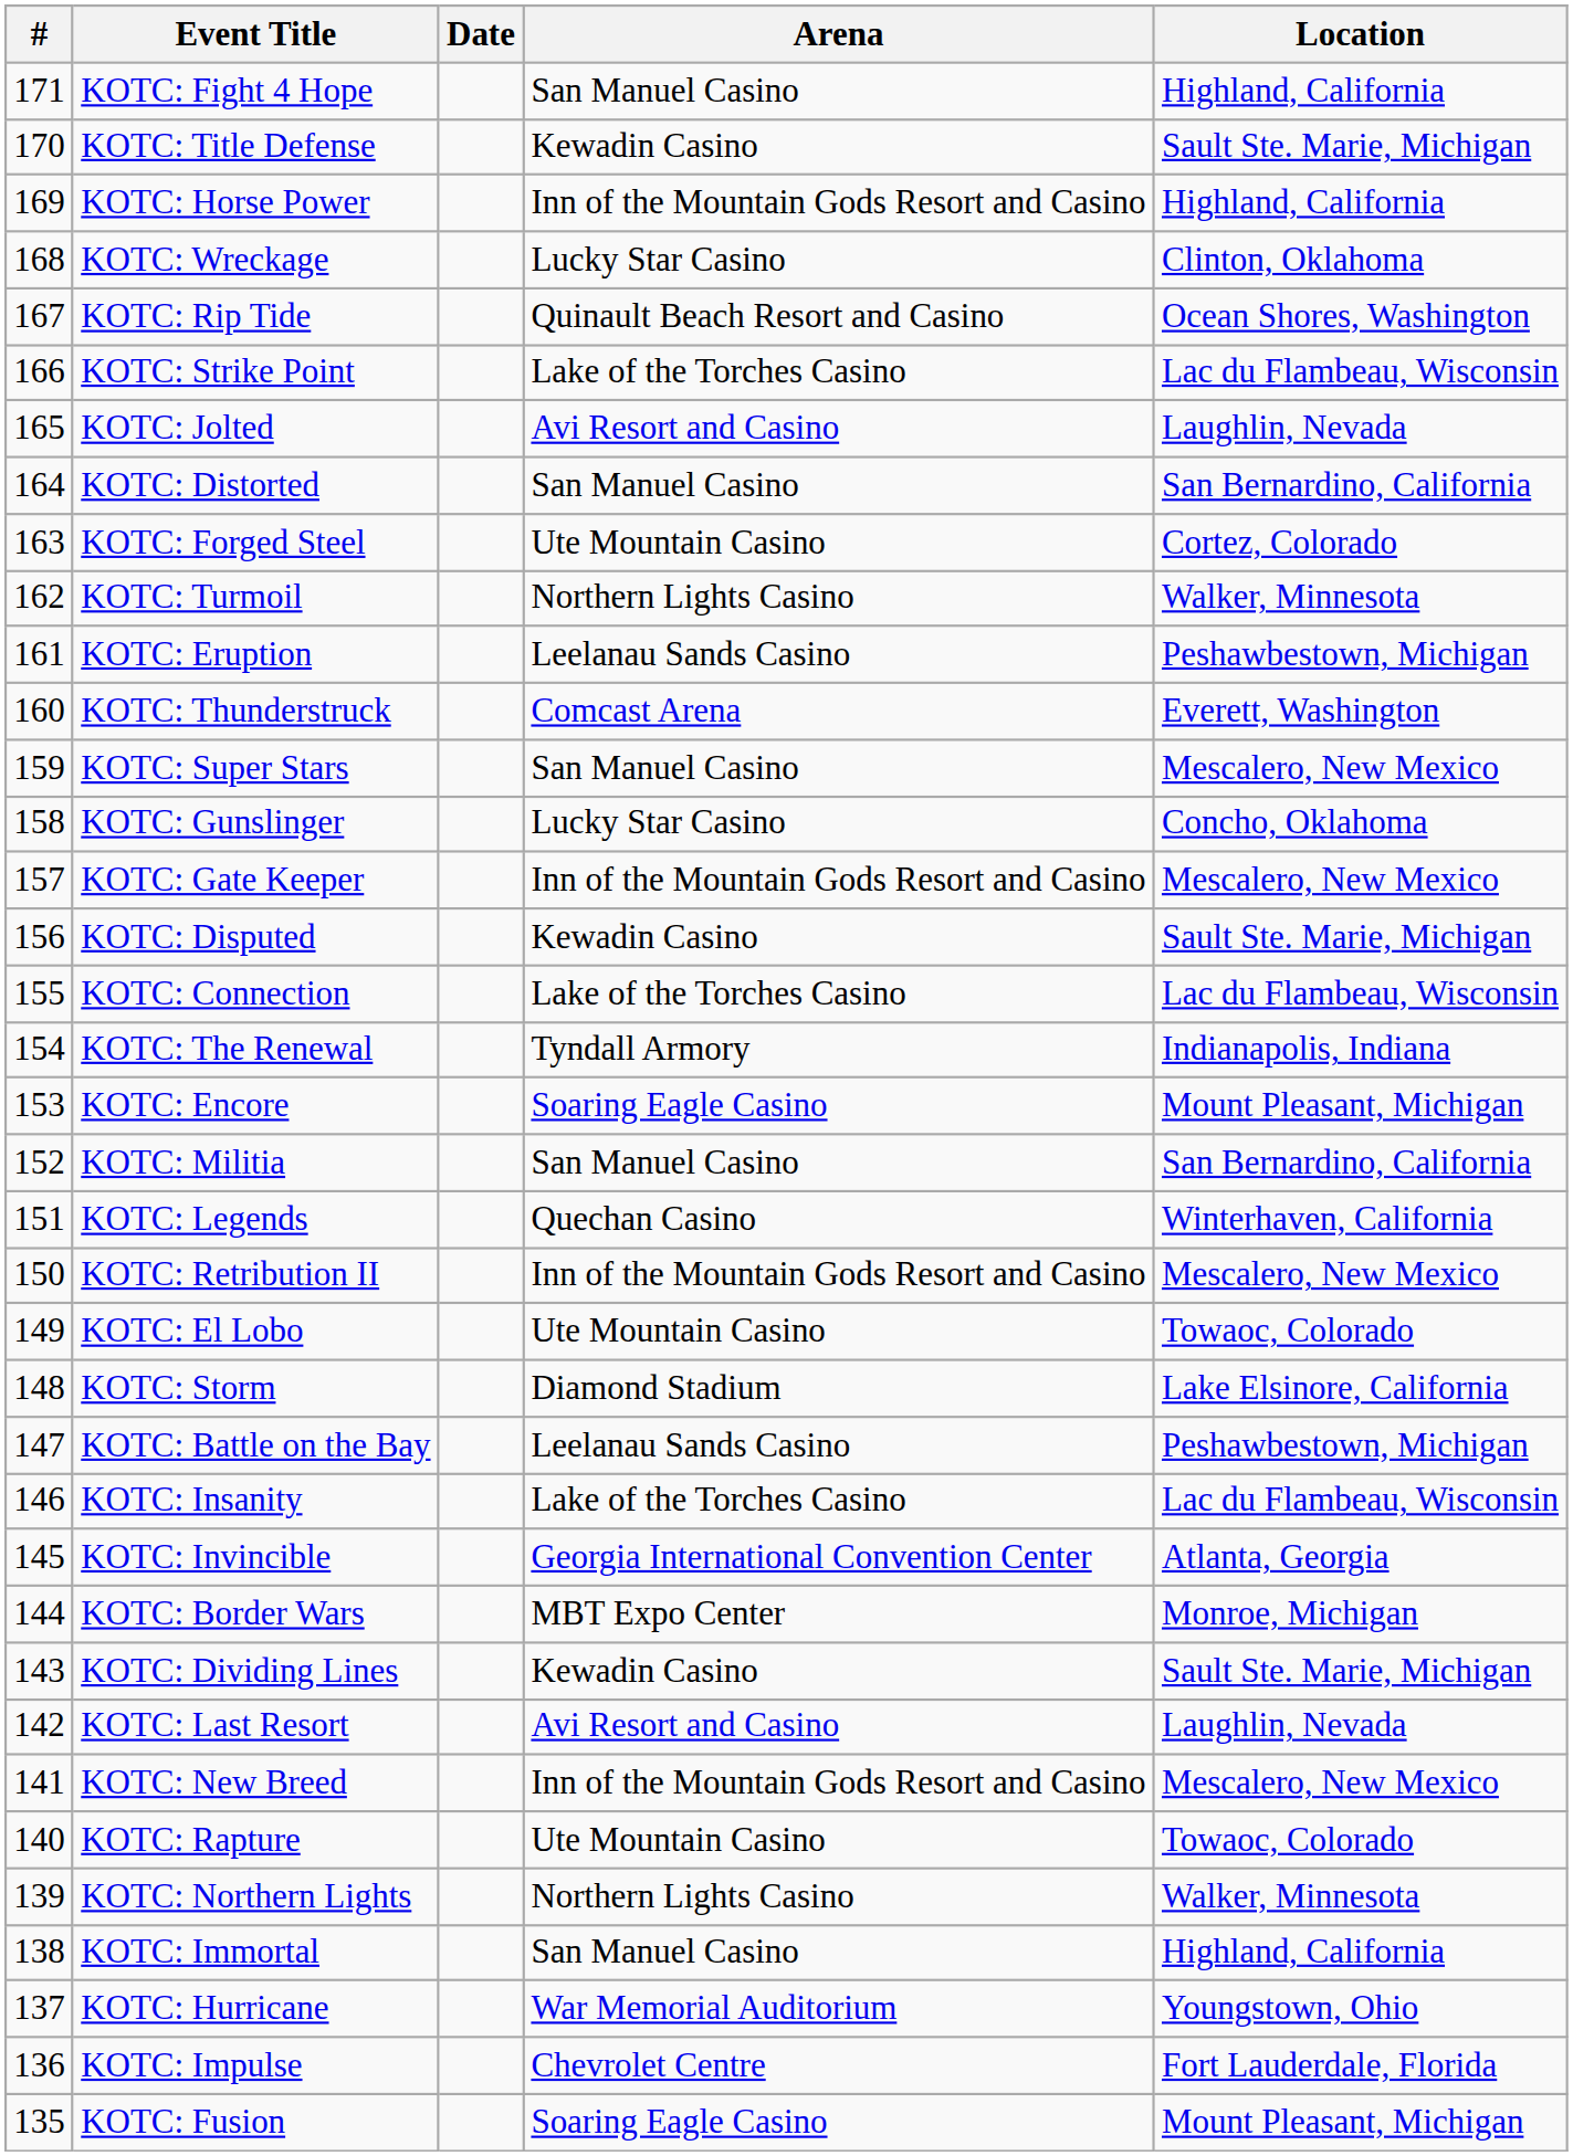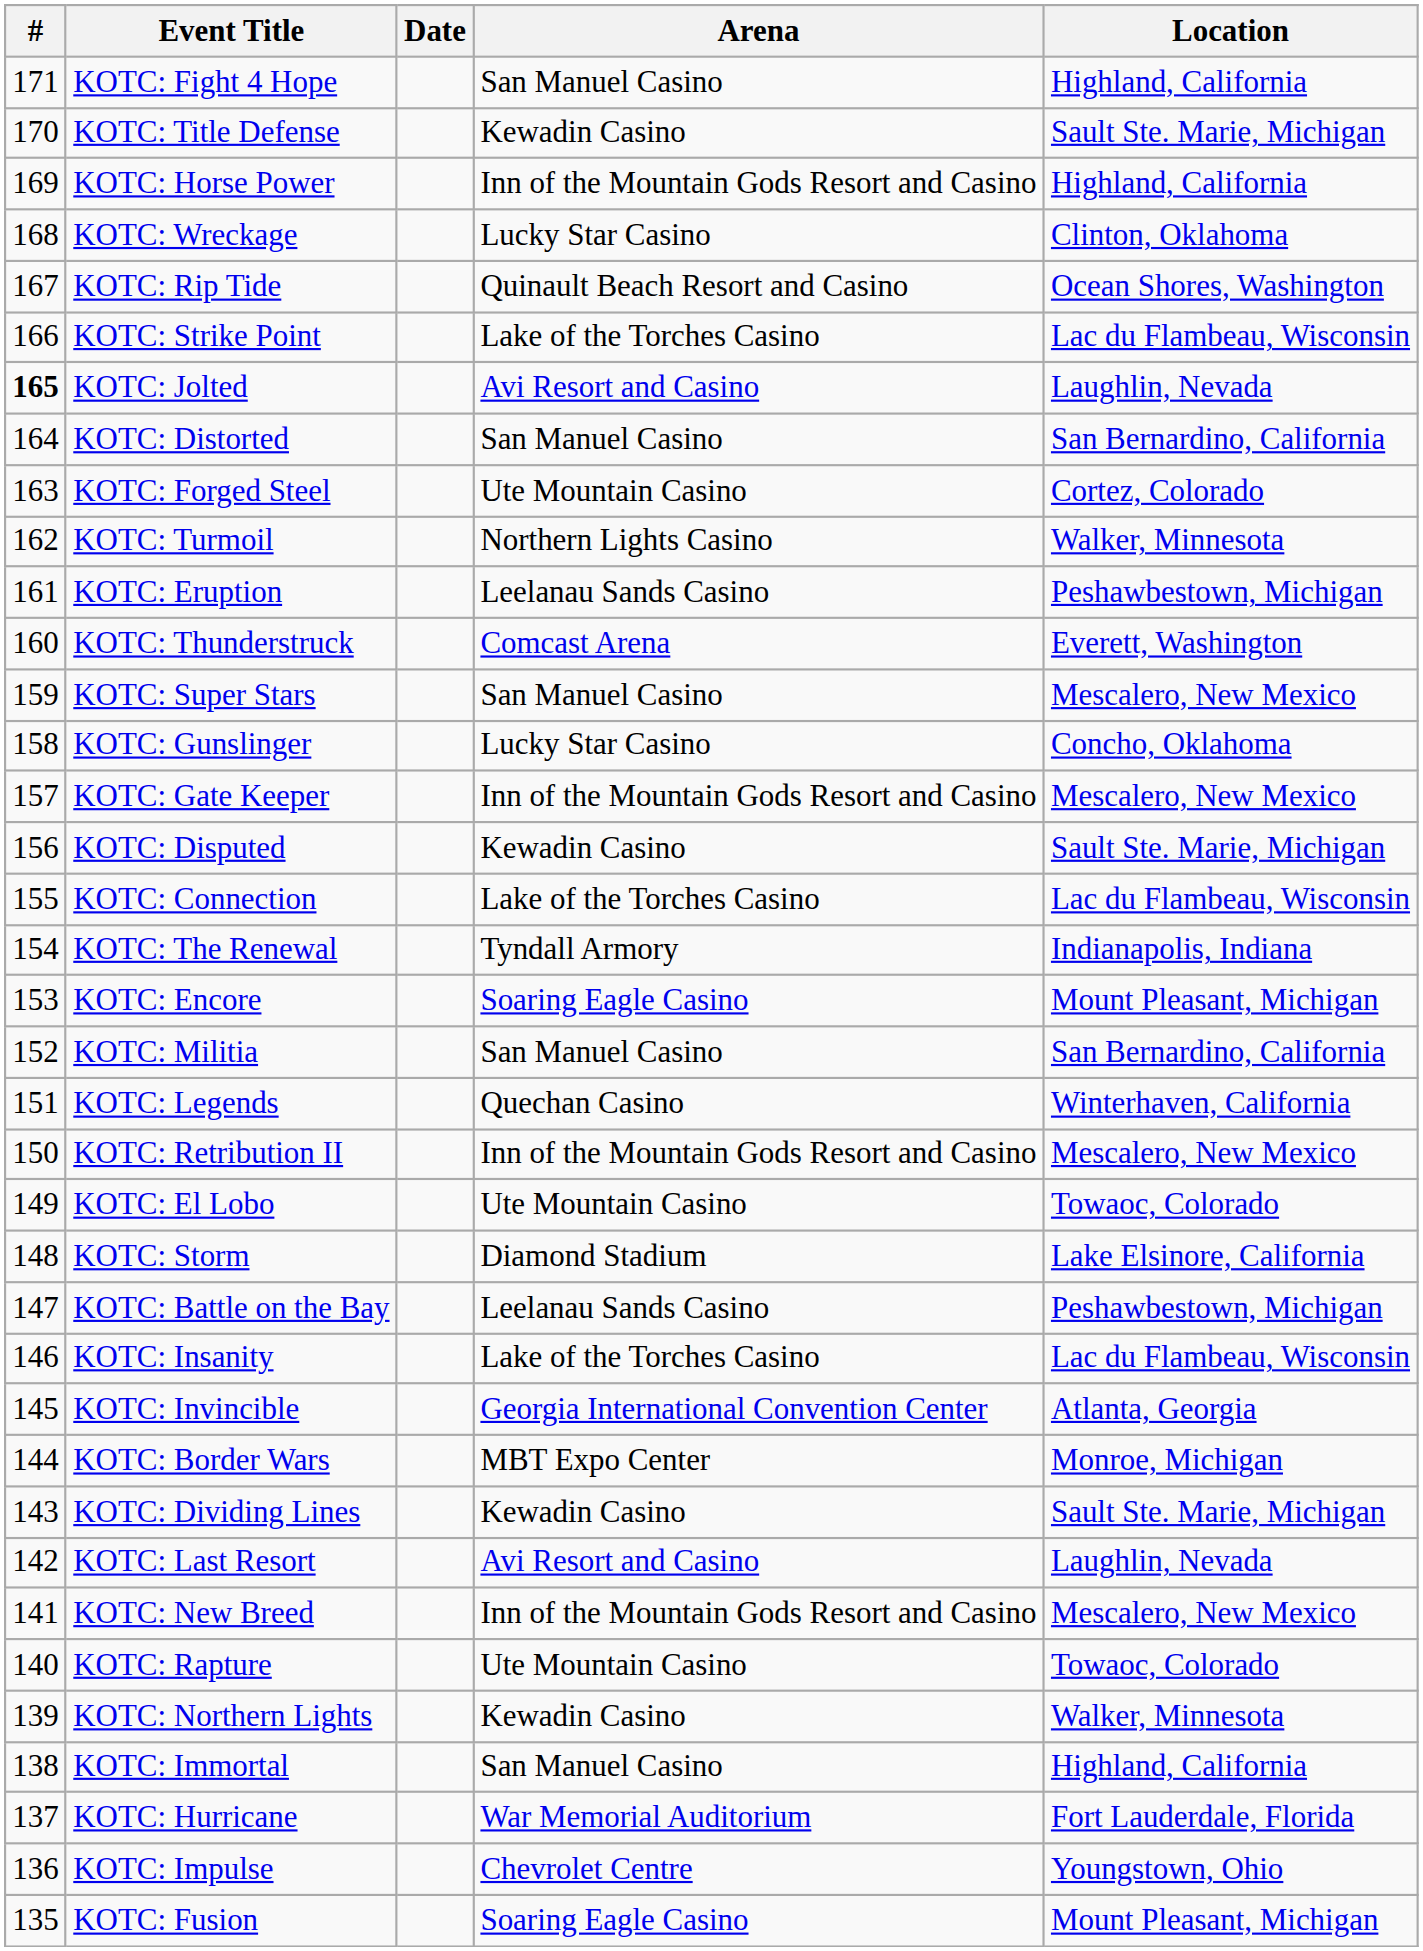KOTC: Jolted | #: normal -> bold
KOTC: Northern Lights | Arena: Northern Lights Casino -> Kewadin Casino
KOTC: Hurricane | Location: Youngstown, Ohio -> Fort Lauderdale, Florida
KOTC: Impulse | Location: Fort Lauderdale, Florida -> Youngstown, Ohio
